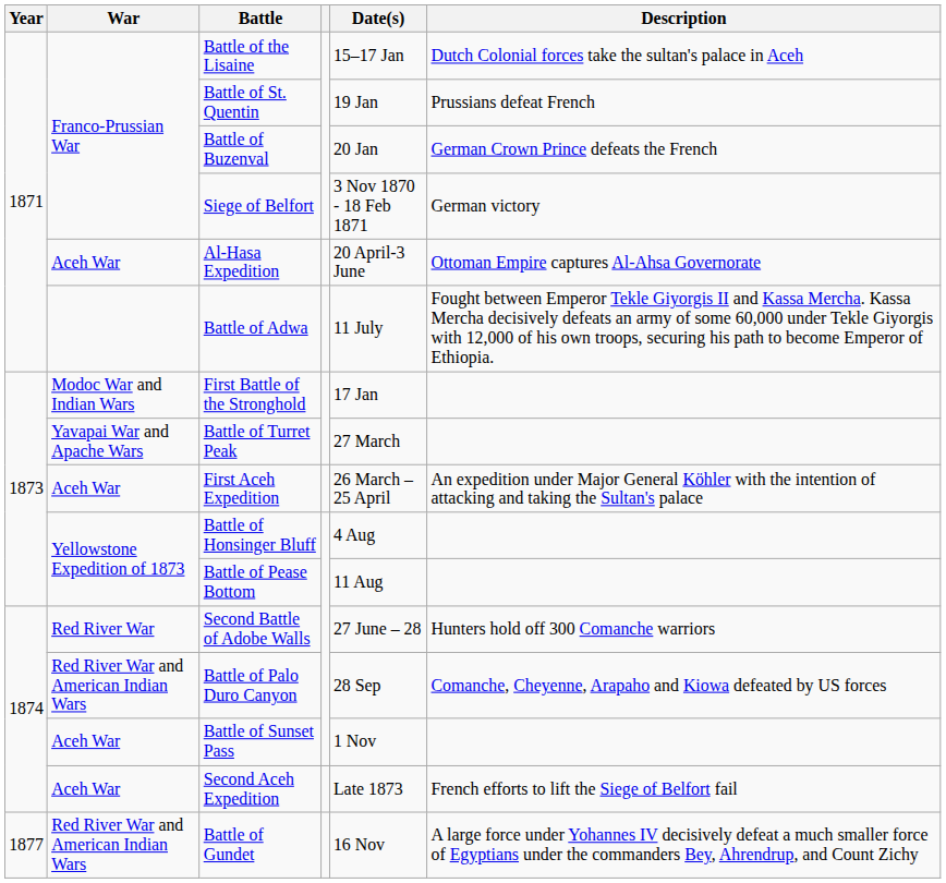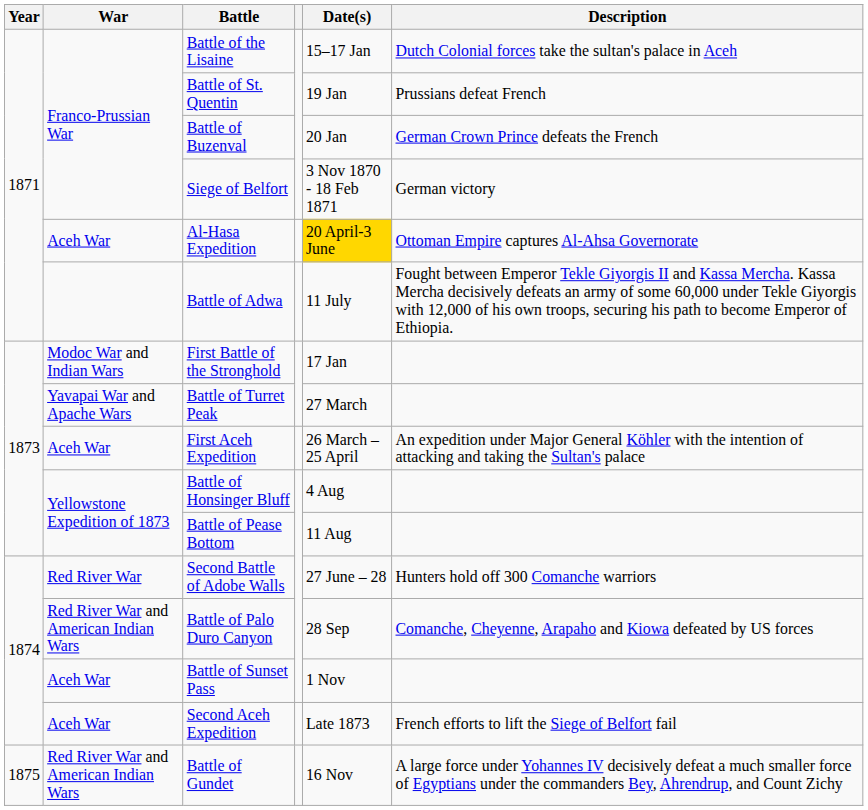Al-Hasa Expedition | Date(s): no background -> gold background
Battle of Gundet | Year: 1877 -> 1875
